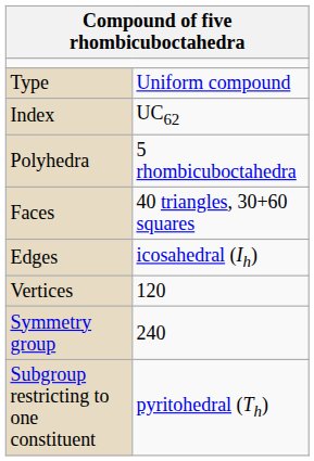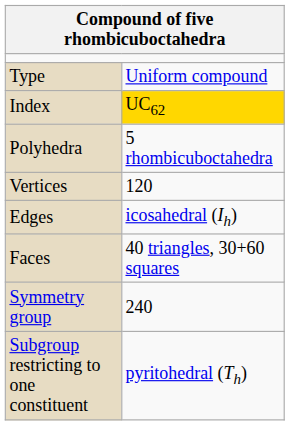Index | column 2: no background -> gold background
rows swapped: Faces <-> Vertices
